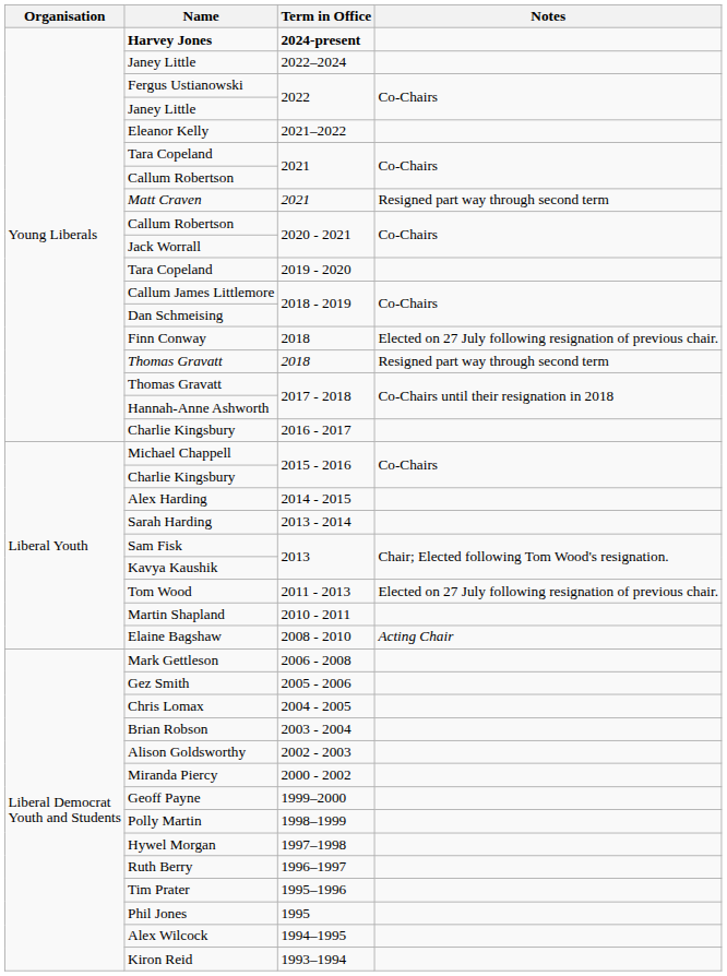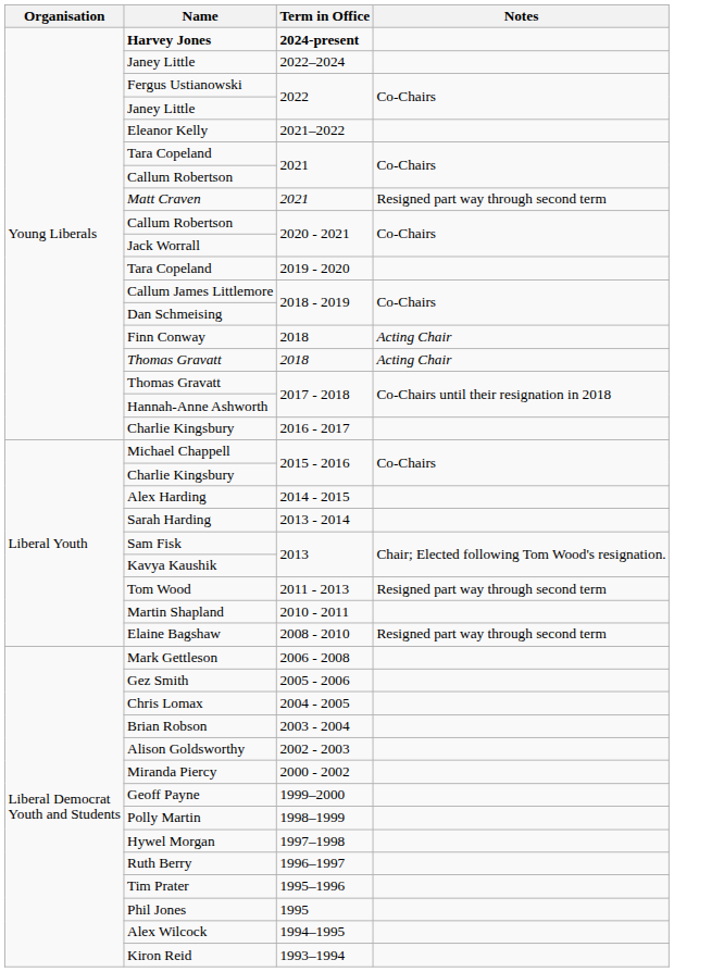Finn Conway | Notes: Elected on 27 July following resignation of previous chair. -> Acting Chair
Thomas Gravatt / 2018 | Notes: Resigned part way through second term -> Acting Chair
Tom Wood | Notes: Elected on 27 July following resignation of previous chair. -> Resigned part way through second term
Elaine Bagshaw | Notes: Acting Chair -> Resigned part way through second term
